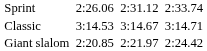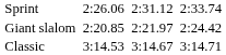rows swapped: Classic <-> Giant slalom
